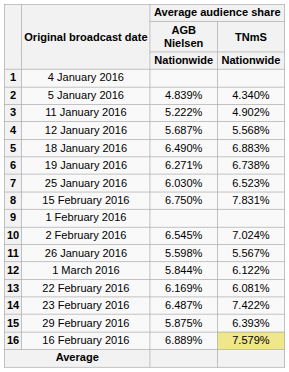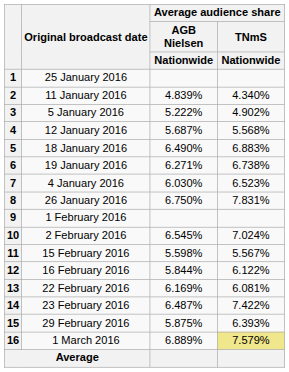1 | Original broadcast date: 4 January 2016 -> 25 January 2016
2 | Original broadcast date: 5 January 2016 -> 11 January 2016
3 | Original broadcast date: 11 January 2016 -> 5 January 2016
7 | Original broadcast date: 25 January 2016 -> 4 January 2016
8 | Original broadcast date: 15 February 2016 -> 26 January 2016
11 | Original broadcast date: 26 January 2016 -> 15 February 2016
12 | Original broadcast date: 1 March 2016 -> 16 February 2016
16 | Original broadcast date: 16 February 2016 -> 1 March 2016
